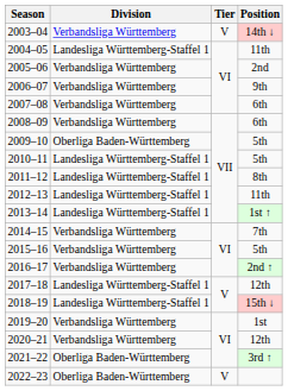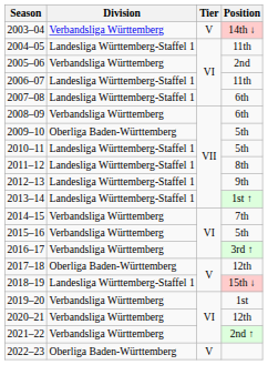2006–07 | Division: Verbandsliga Württemberg -> Landesliga Württemberg-Staffel 1
2006–07 | Position: 9th -> 11th
2007–08 | Division: Verbandsliga Württemberg -> Landesliga Württemberg-Staffel 1
2012–13 | Position: 11th -> 9th
2016–17 | Position: 2nd ↑ -> 3rd ↑
2017–18 | Division: Landesliga Württemberg-Staffel 1 -> Oberliga Baden-Württemberg
2021–22 | Division: Oberliga Baden-Württemberg -> Verbandsliga Württemberg
2021–22 | Position: 3rd ↑ -> 2nd ↑
